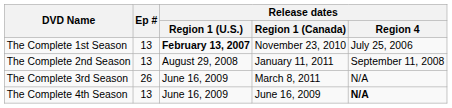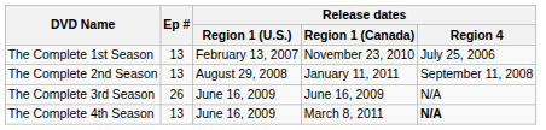The Complete 1st Season | Release dates / Region 1 (U.S.): bold -> normal
The Complete 3rd Season | Release dates / Region 1 (Canada): March 8, 2011 -> June 16, 2009
The Complete 4th Season | Release dates / Region 1 (Canada): June 16, 2009 -> March 8, 2011
